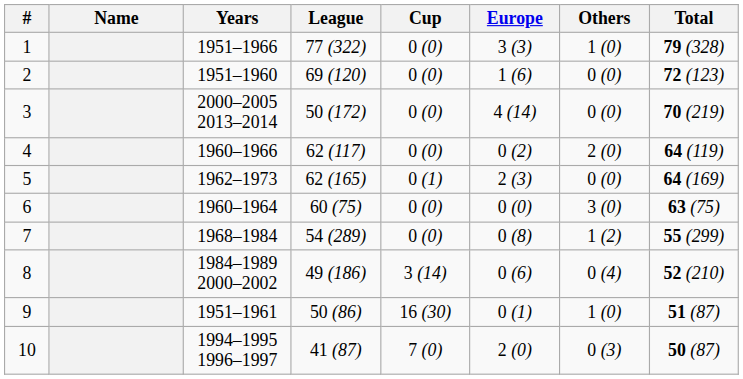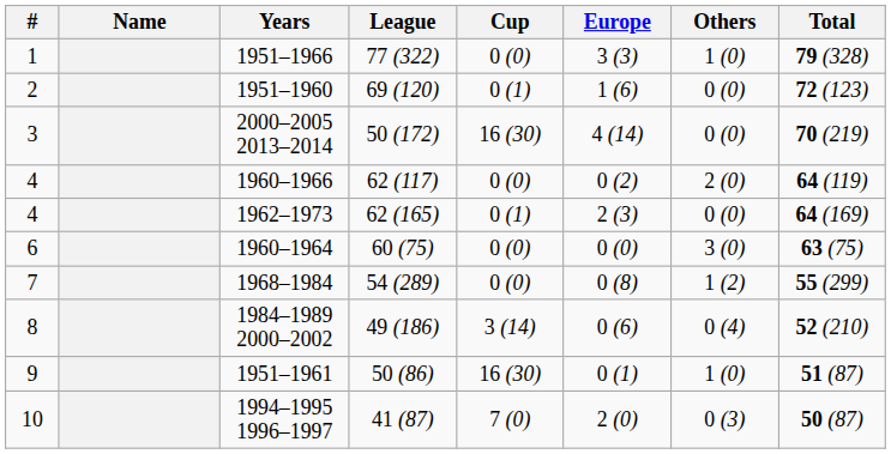1951–1960 | Cup: 0 (0) -> 0 (1)
2000–2005 2013–2014 | Cup: 0 (0) -> 16 (30)
1962–1973 | #: 5 -> 4
